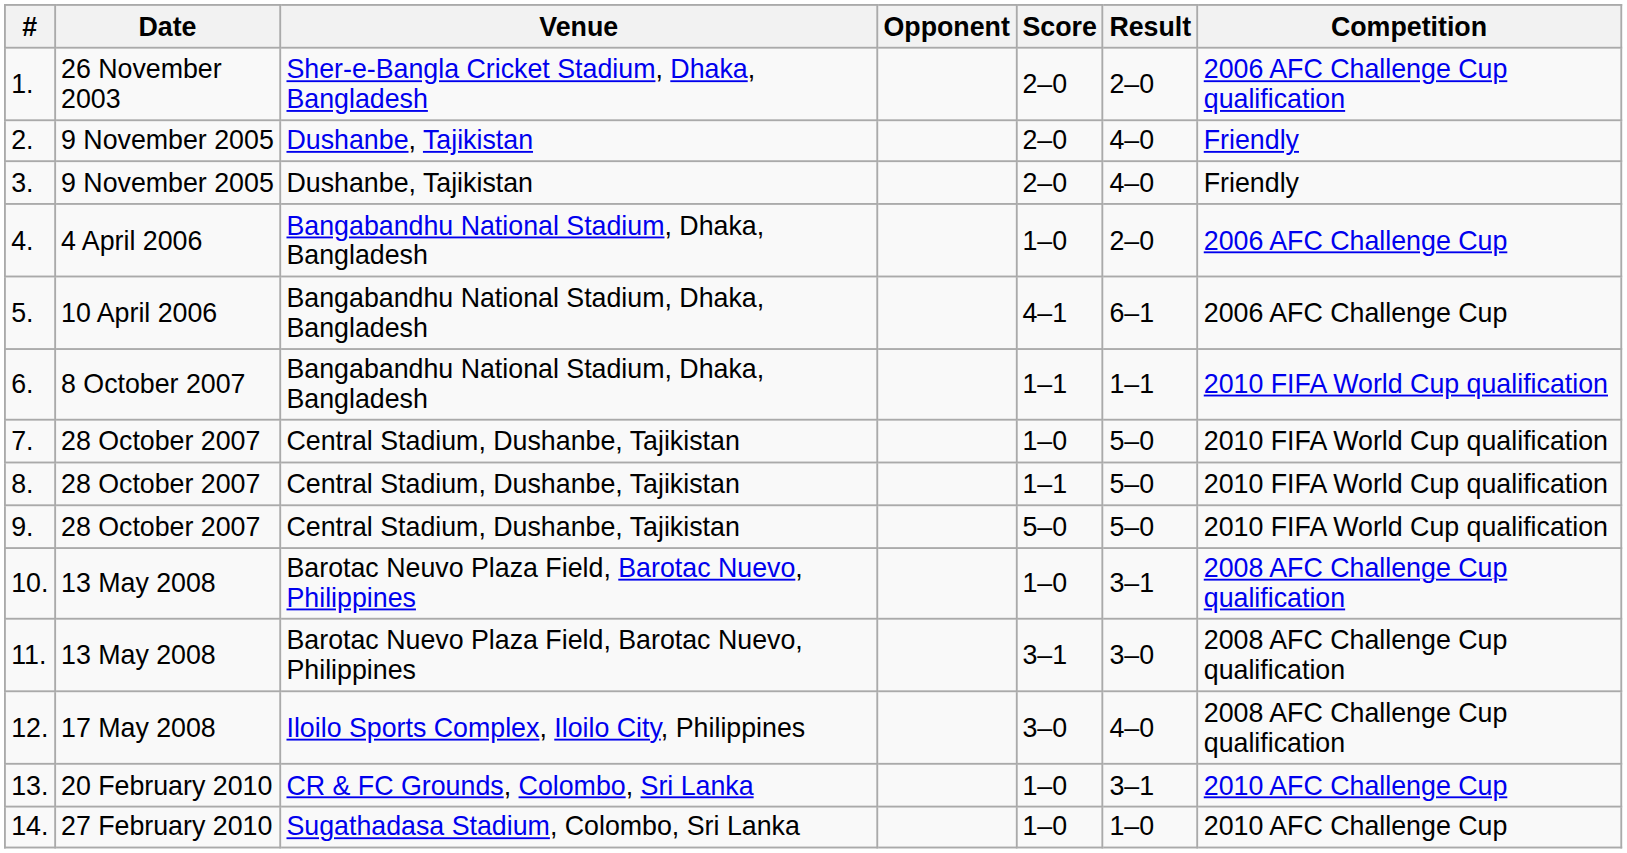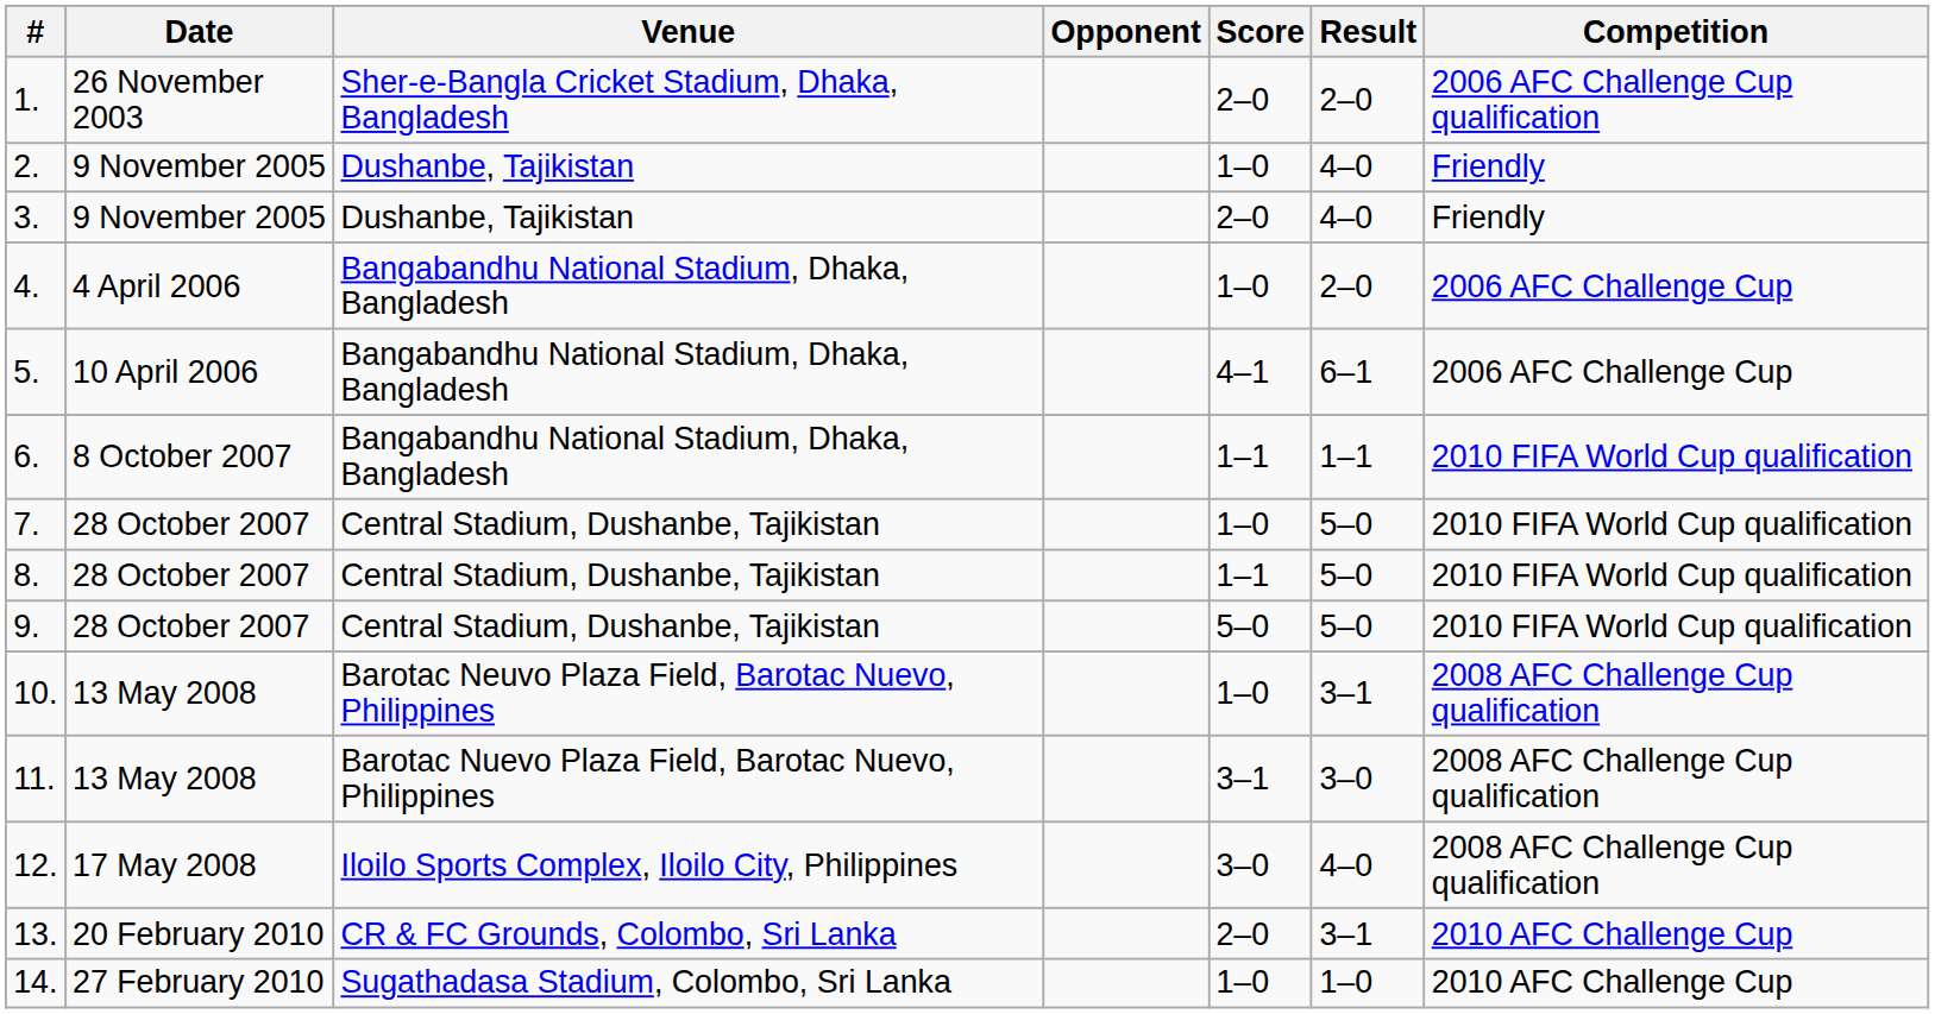2. | Score: 2–0 -> 1–0
13. | Score: 1–0 -> 2–0
